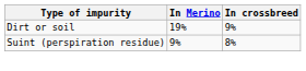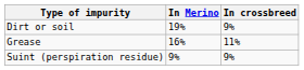+ row: Grease | 16% | 11%
Suint (perspiration residue) | In crossbreed: 8% -> 9%
